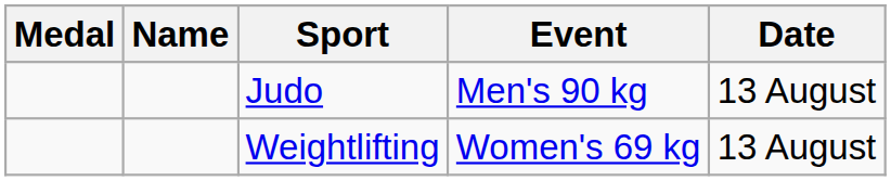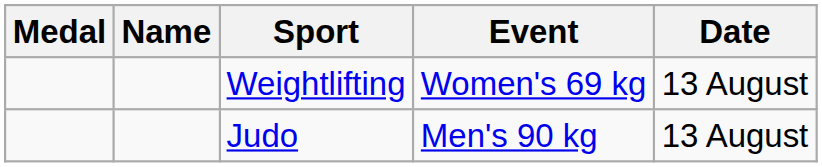rows swapped: Judo <-> Weightlifting
